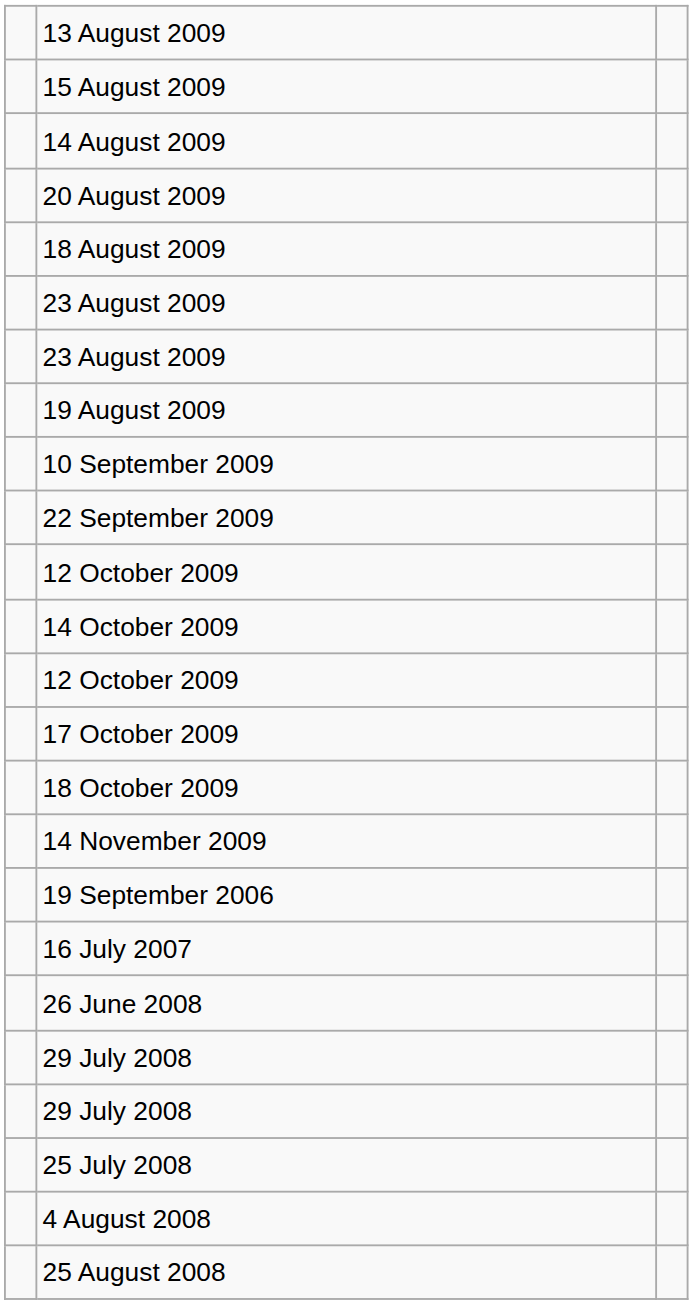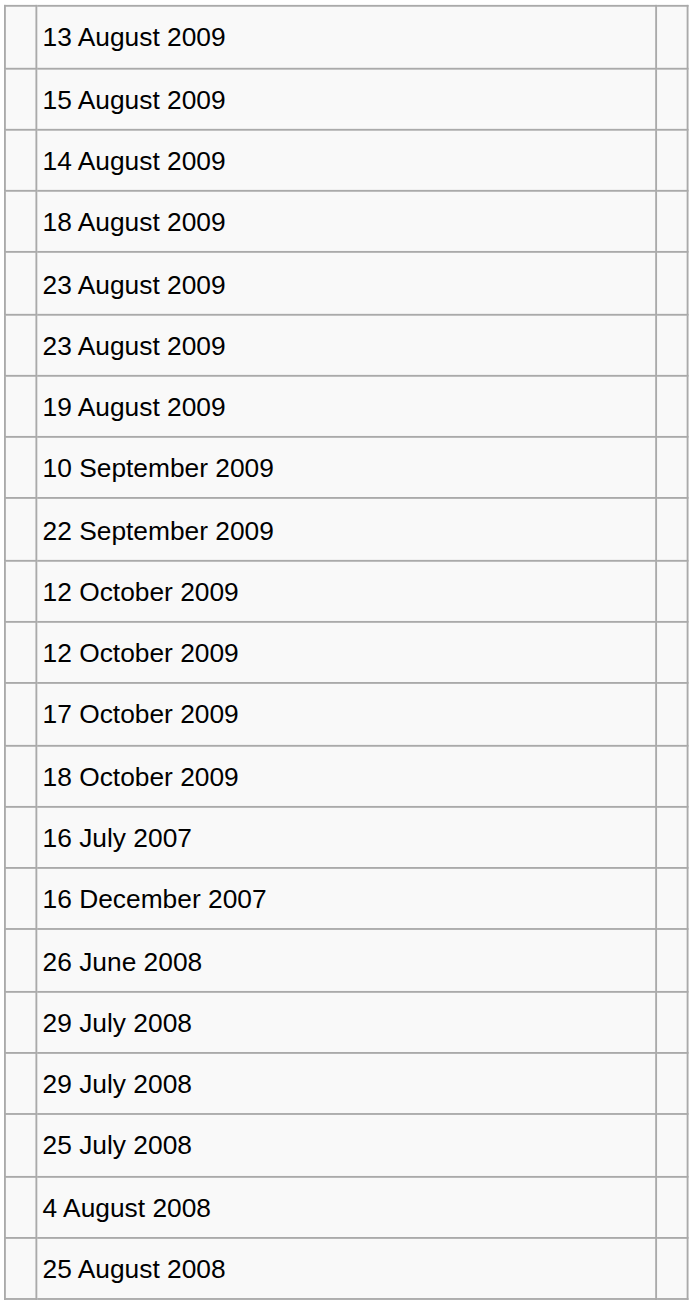- row: 20 August 2009
- row: 14 October 2009
- row: 14 November 2009
- row: 19 September 2006
+ row: 16 December 2007
